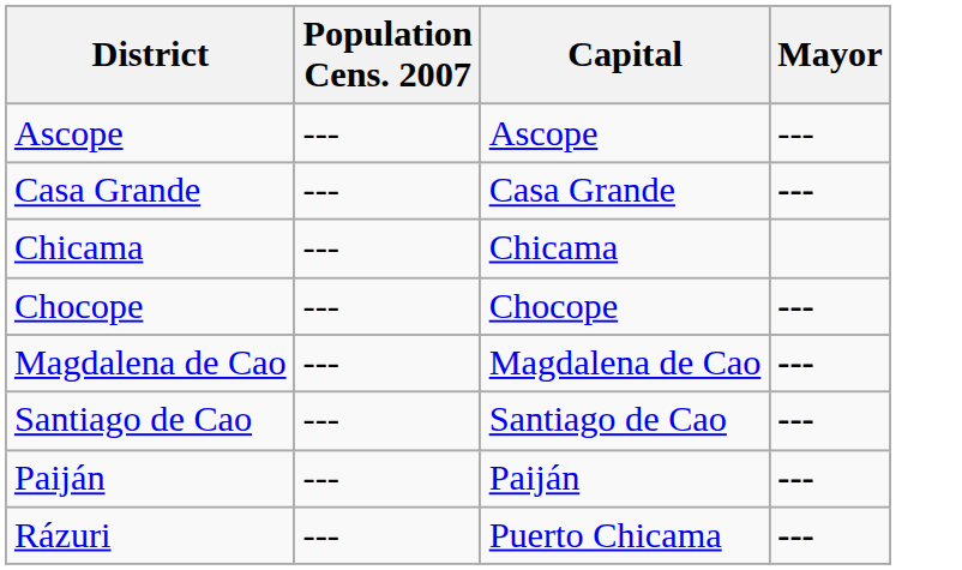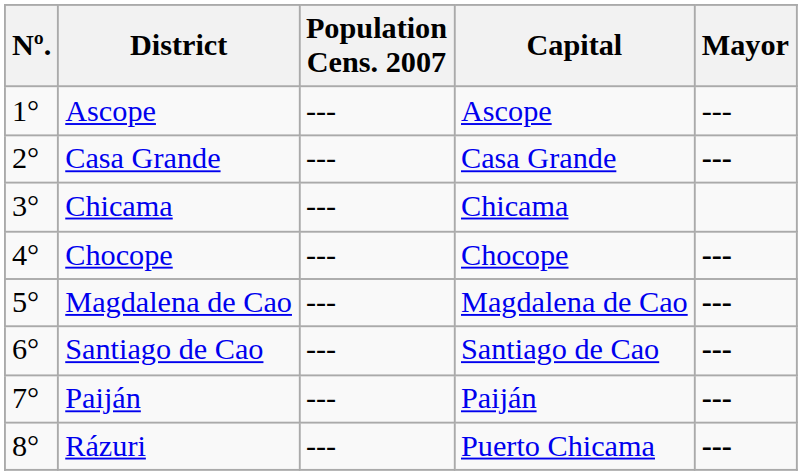+ column: Nº. | 1° | 2° | 3° | 4° | 5° | 6° | 7° | 8°
